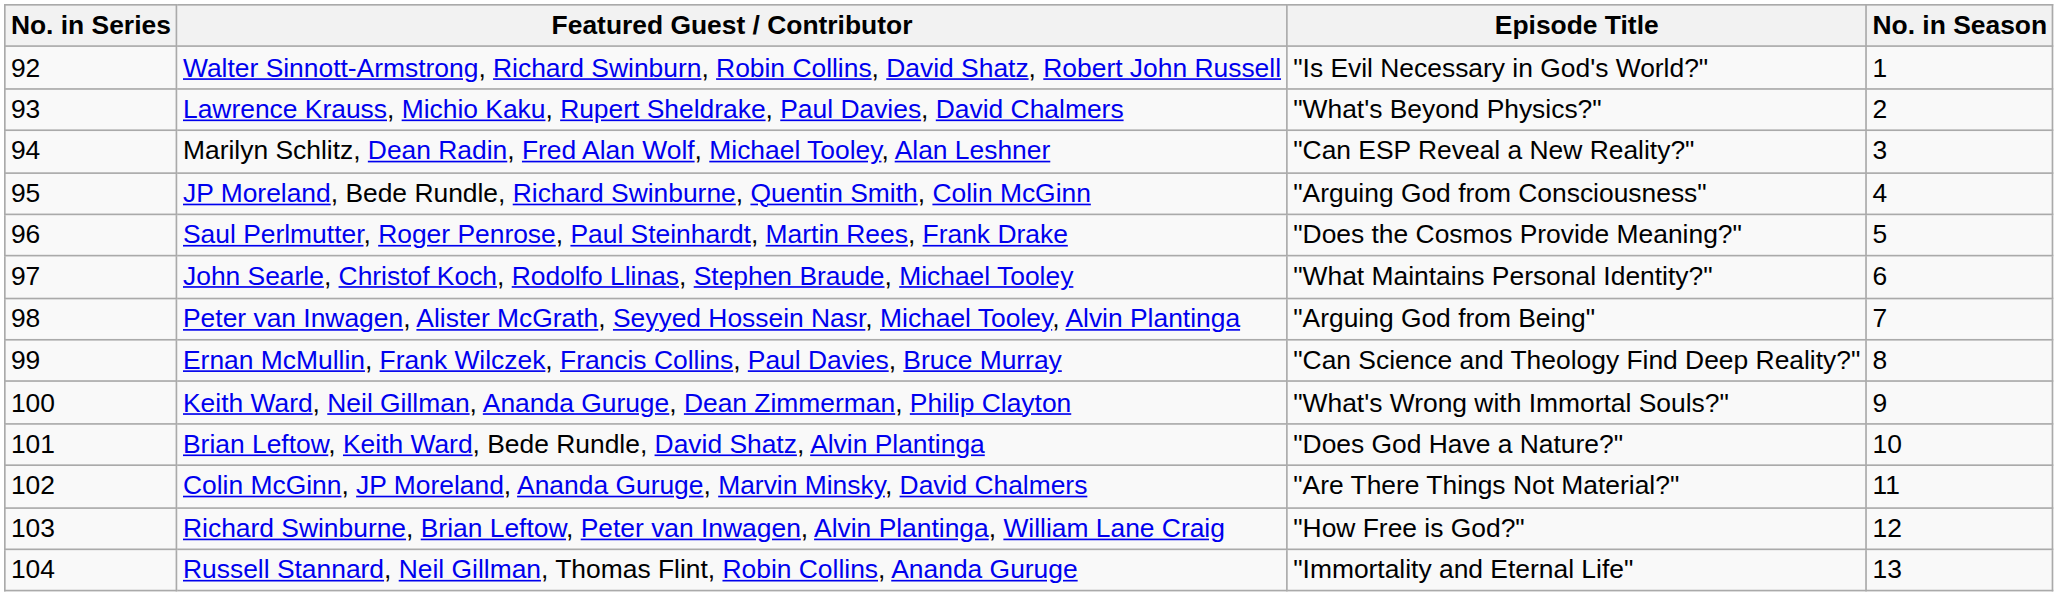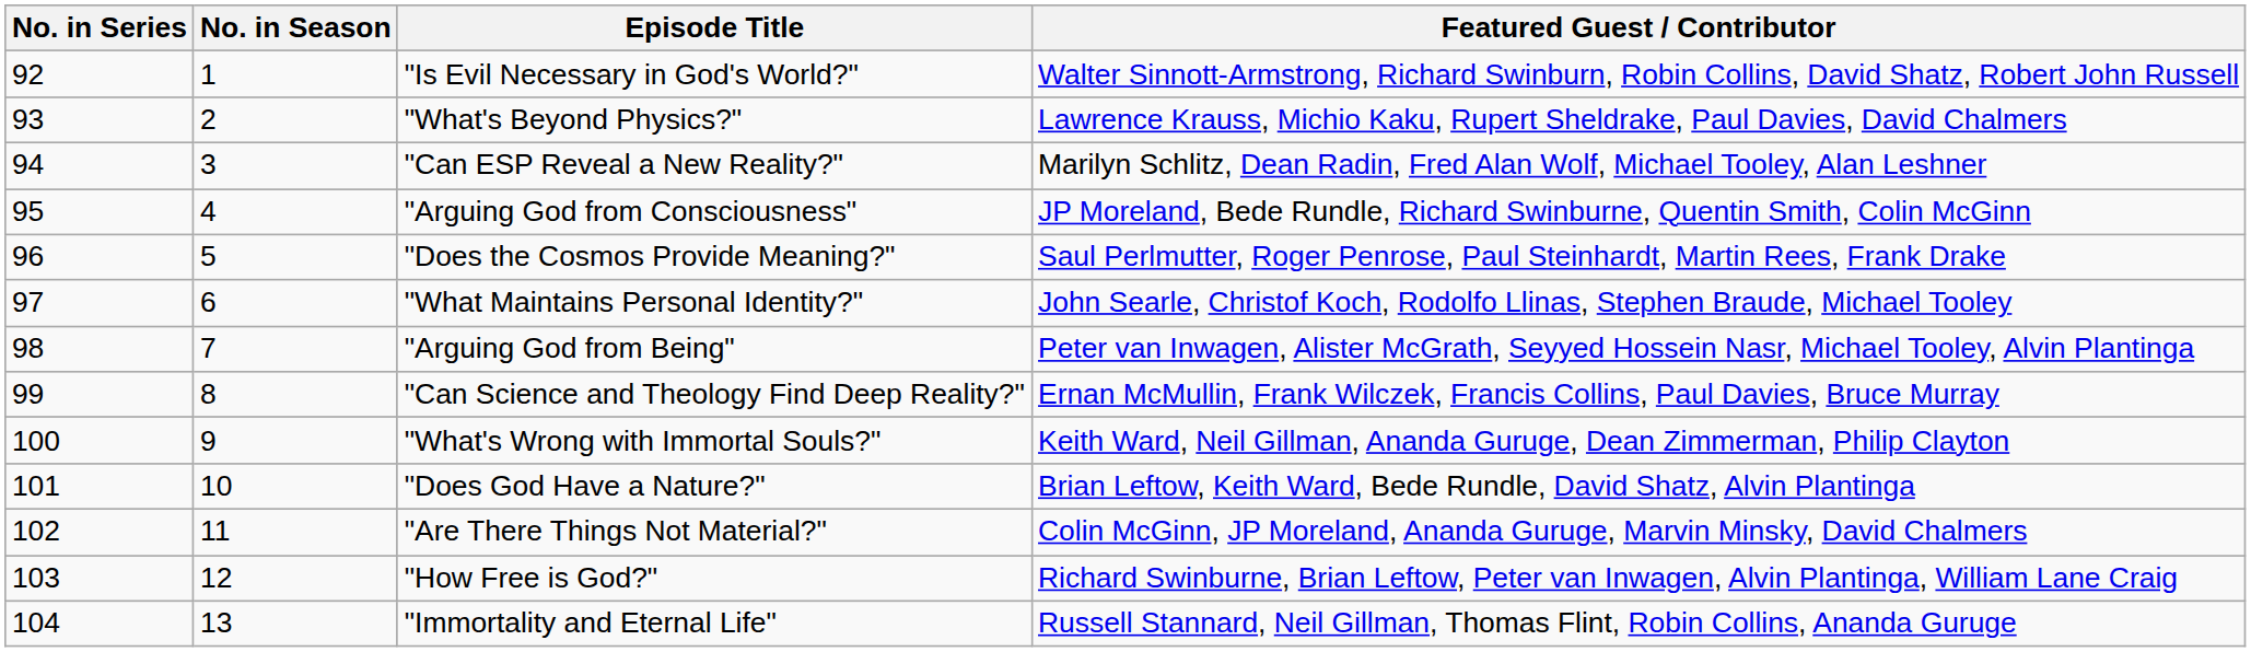columns swapped: No. in Season <-> Featured Guest / Contributor
